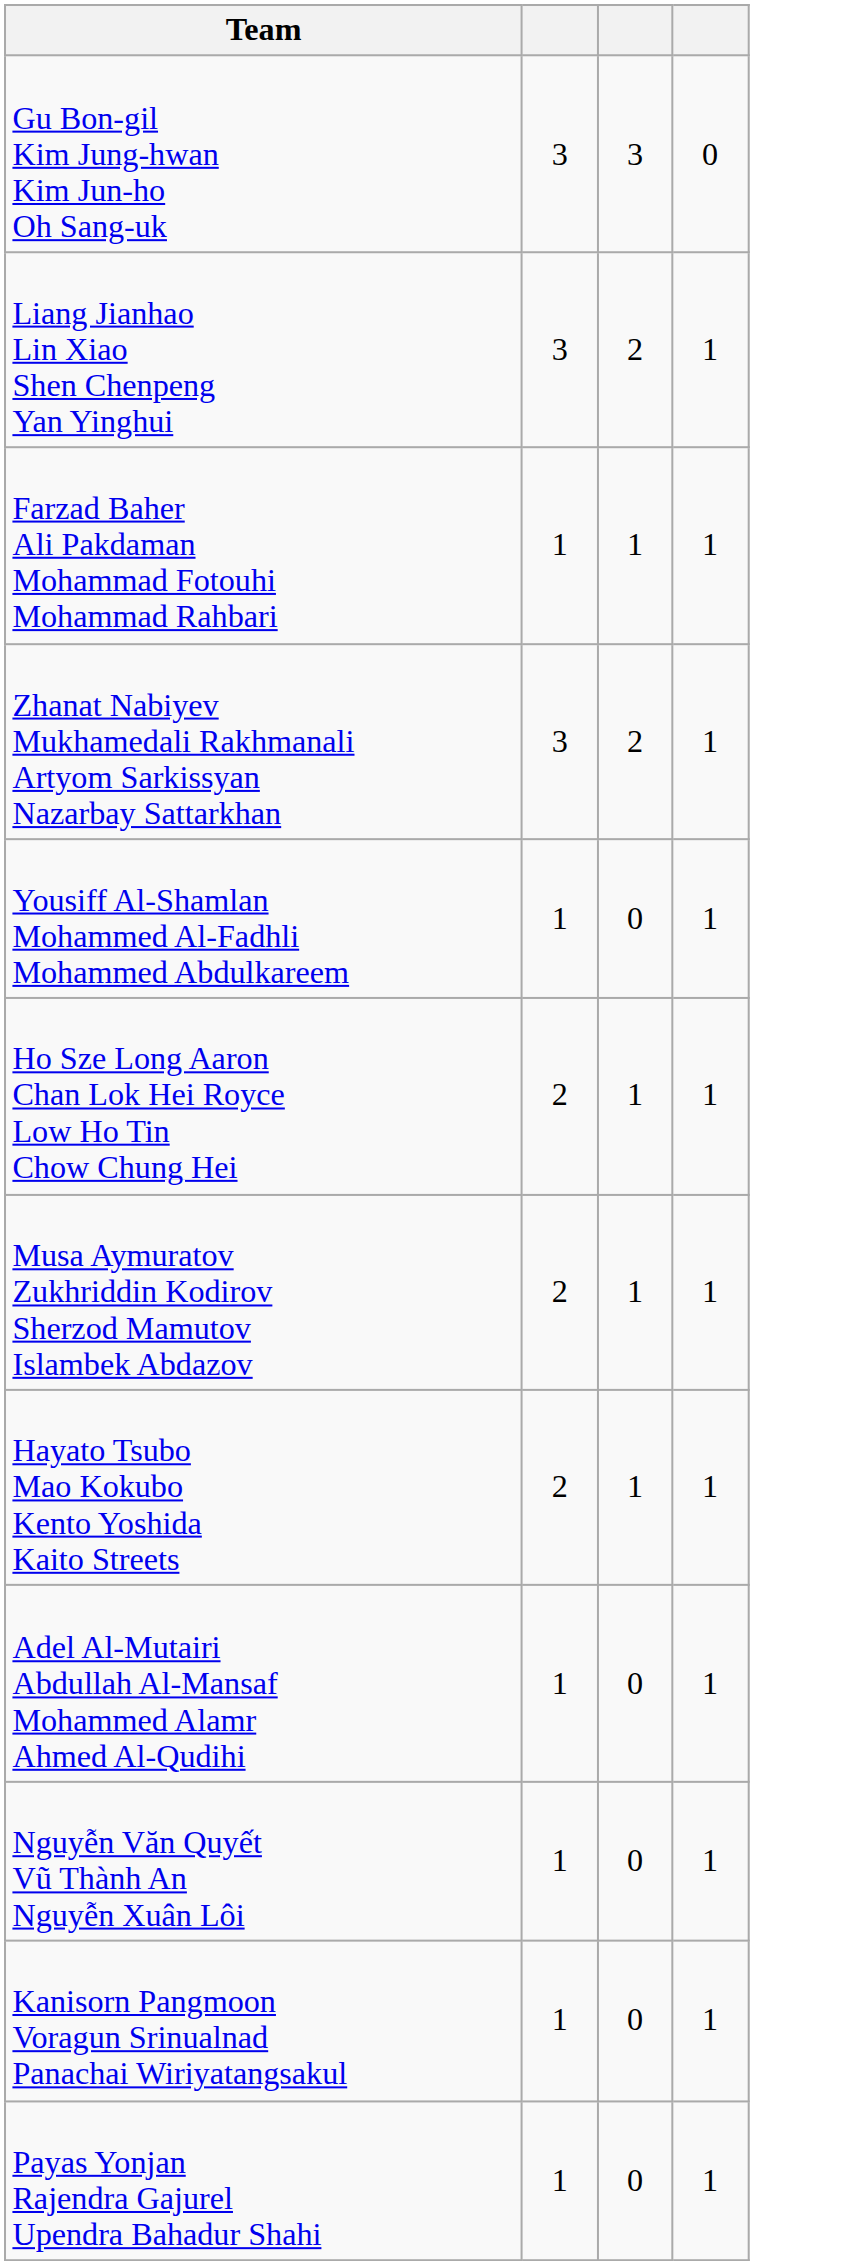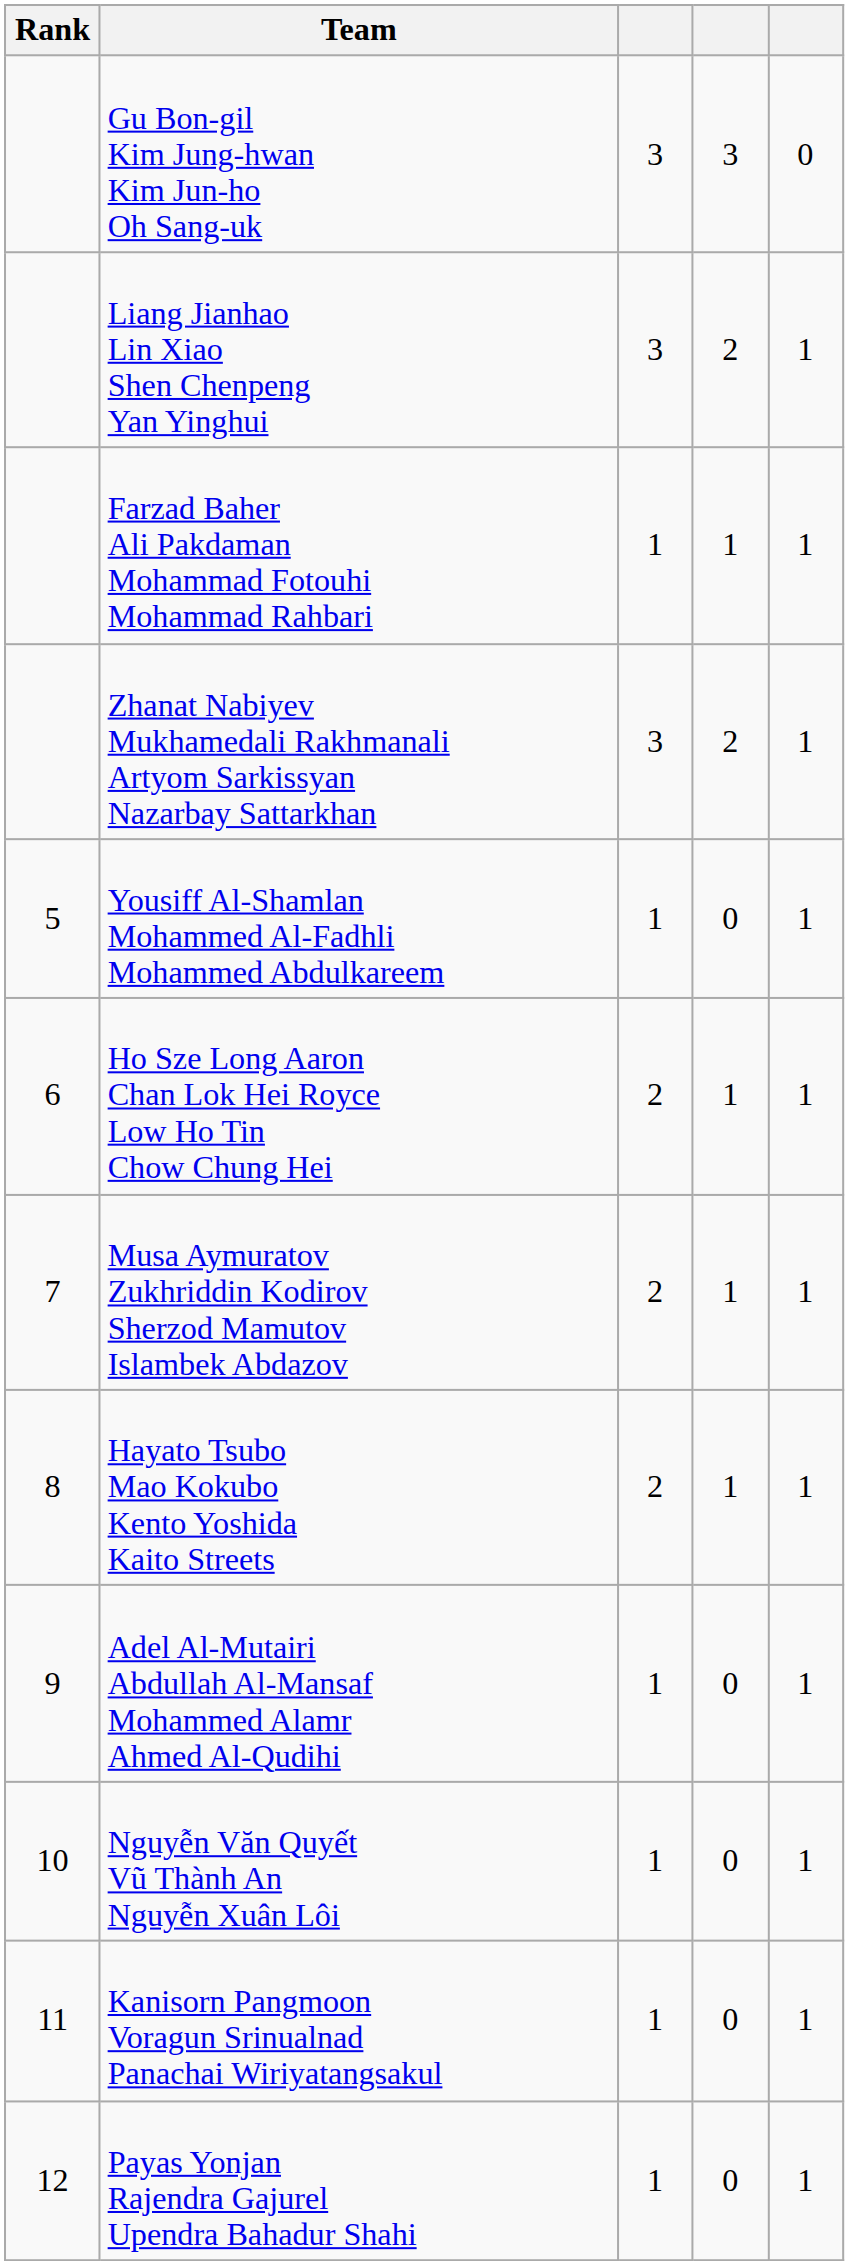+ column: Rank | 5 | 6 | 7 | 8 | 9 | 10 | 11 | 12
